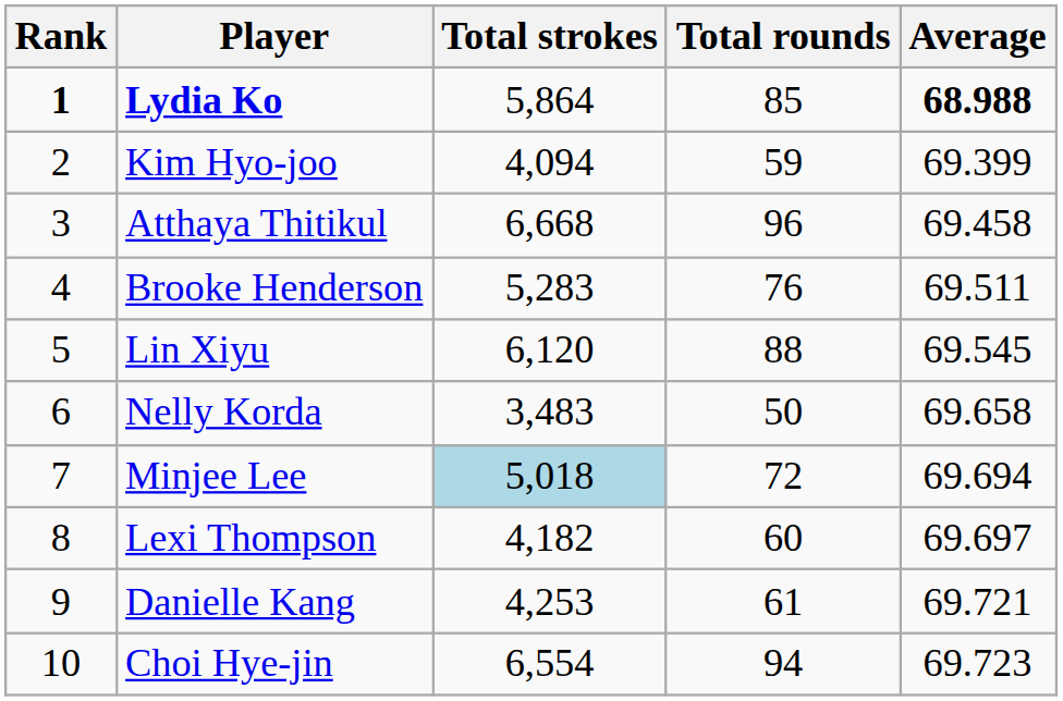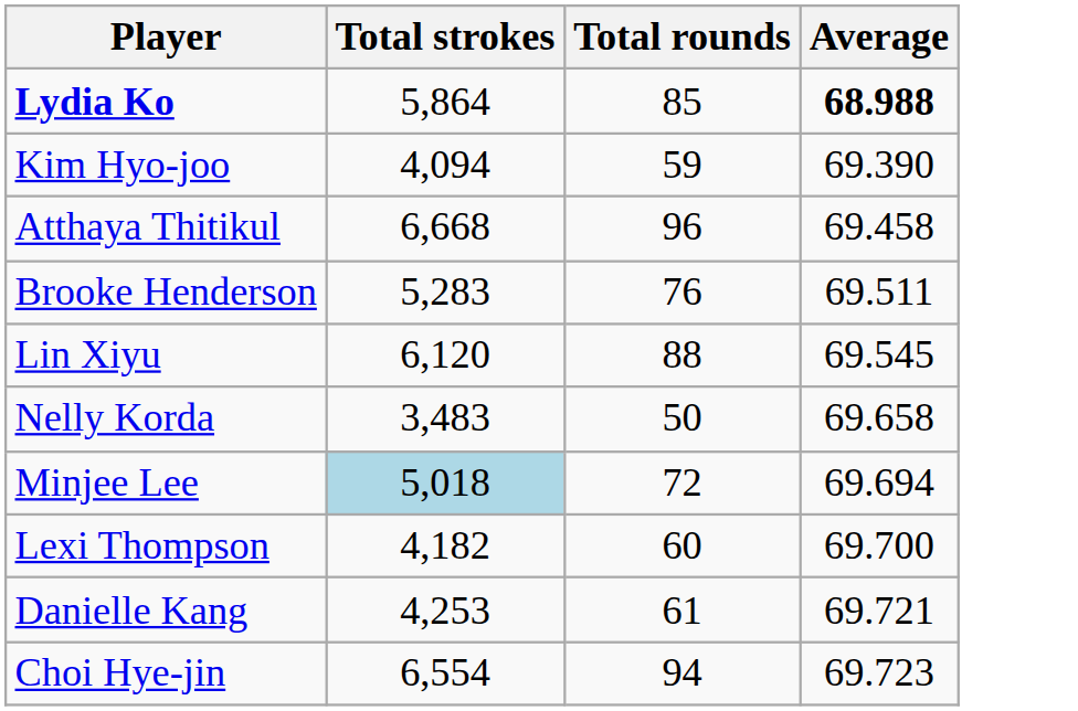- column: Rank | 1 | 2 | 3 | 4 | 5 | 6 | 7 | 8 | 9 | 10
Kim Hyo-joo | Average: 69.399 -> 69.390
Lexi Thompson | Average: 69.697 -> 69.700
